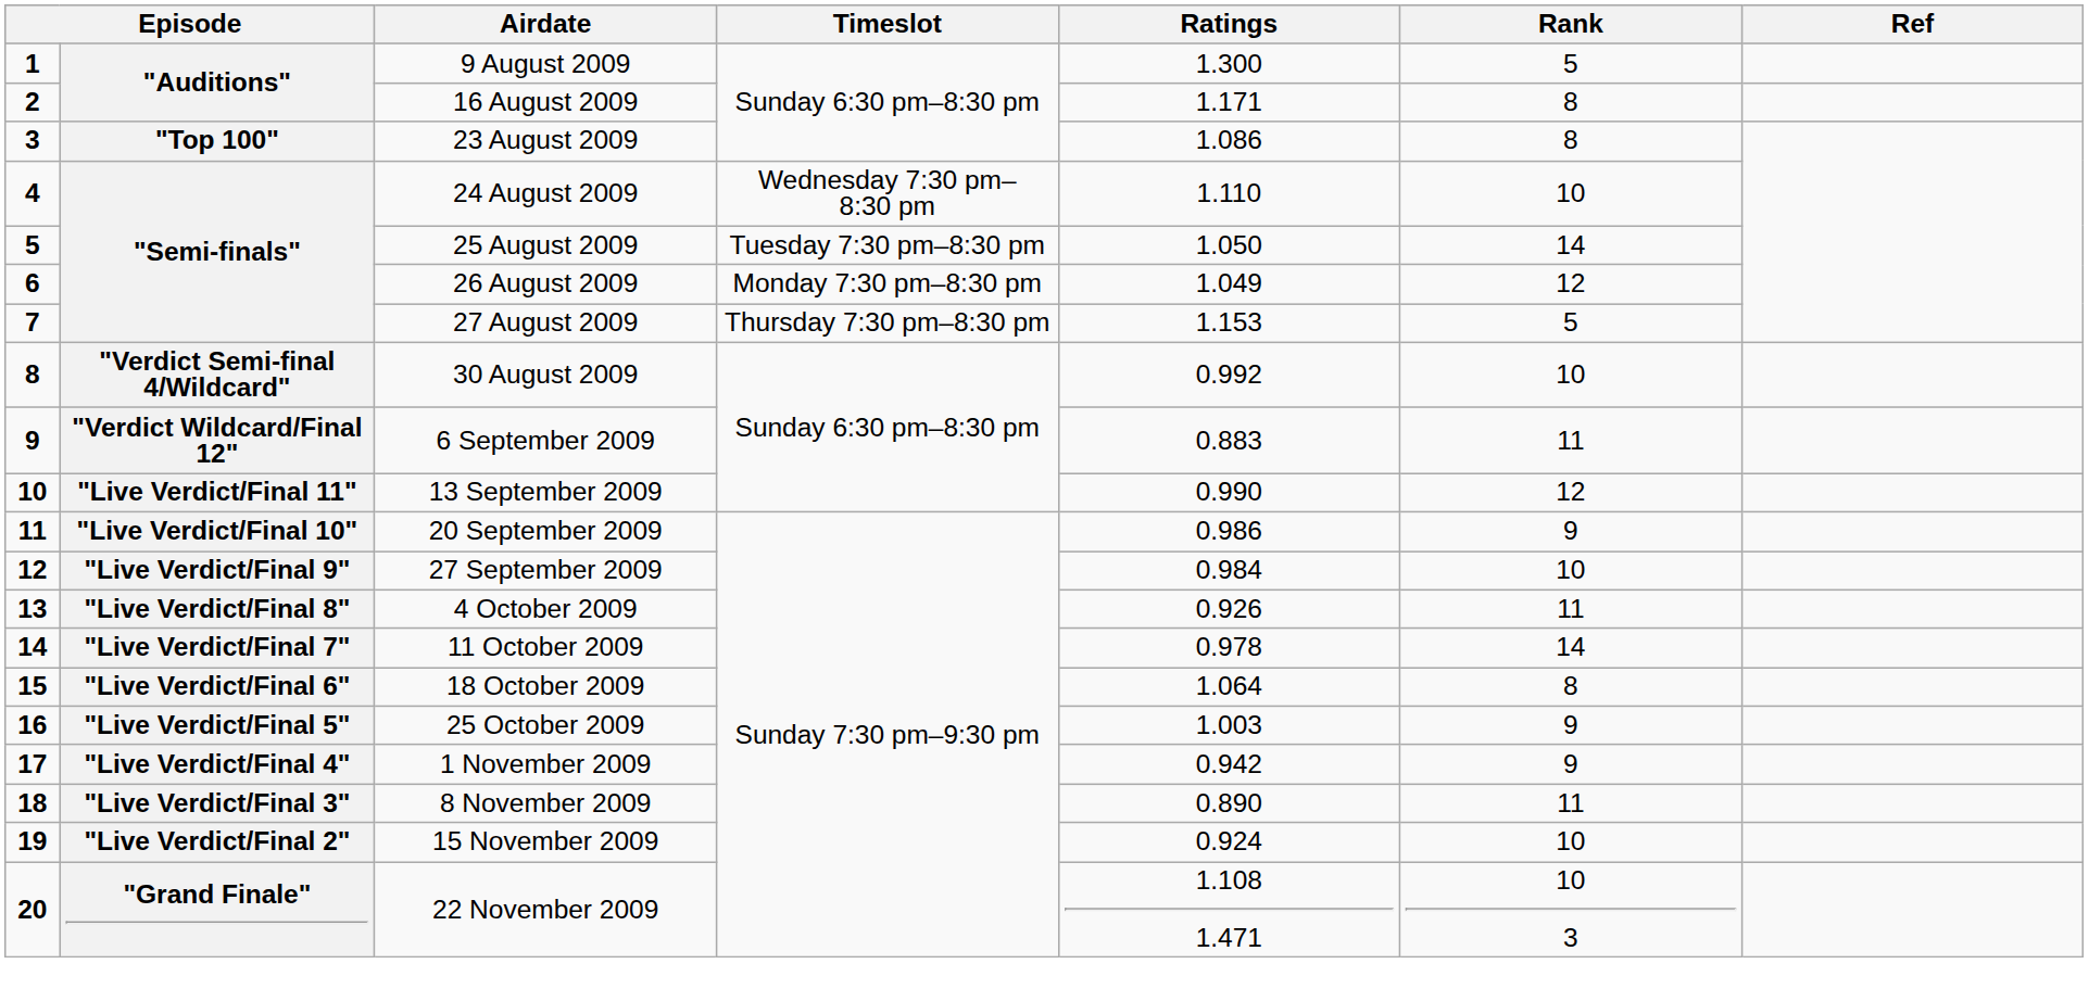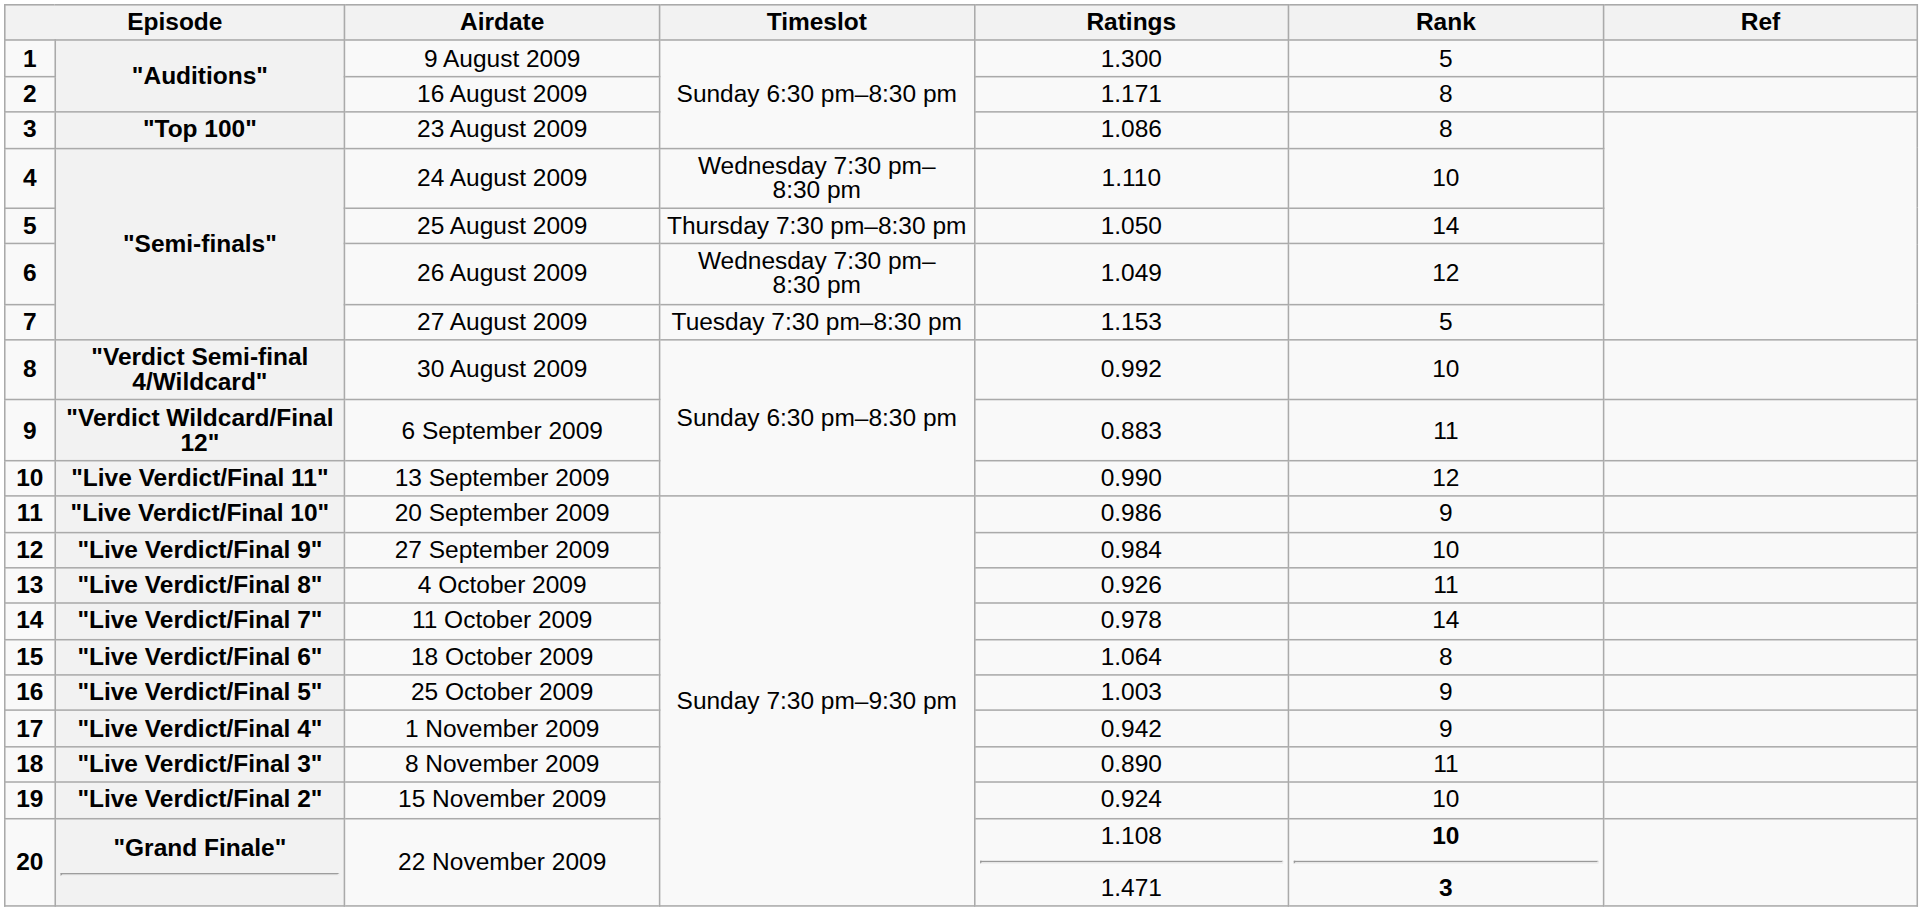25 August 2009 | Timeslot: Tuesday 7:30 pm–8:30 pm -> Thursday 7:30 pm–8:30 pm
26 August 2009 | Timeslot: Monday 7:30 pm–8:30 pm -> Wednesday 7:30 pm–8:30 pm
27 August 2009 | Timeslot: Thursday 7:30 pm–8:30 pm -> Tuesday 7:30 pm–8:30 pm
22 November 2009 | Rank: normal -> bold
